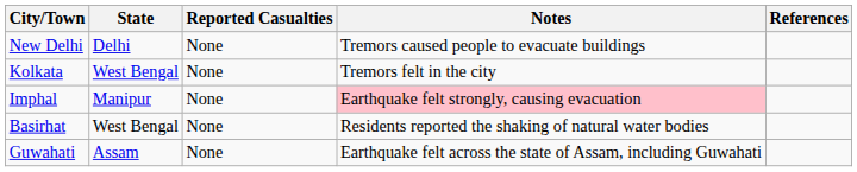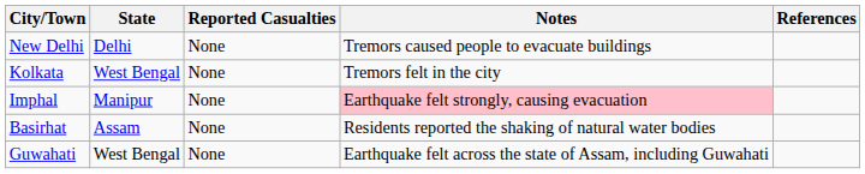Basirhat | State: West Bengal -> Assam
Guwahati | State: Assam -> West Bengal
